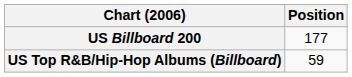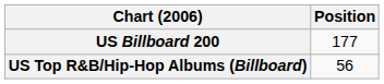US Top R&B/Hip-Hop Albums (Billboard) | Position: 59 -> 56
